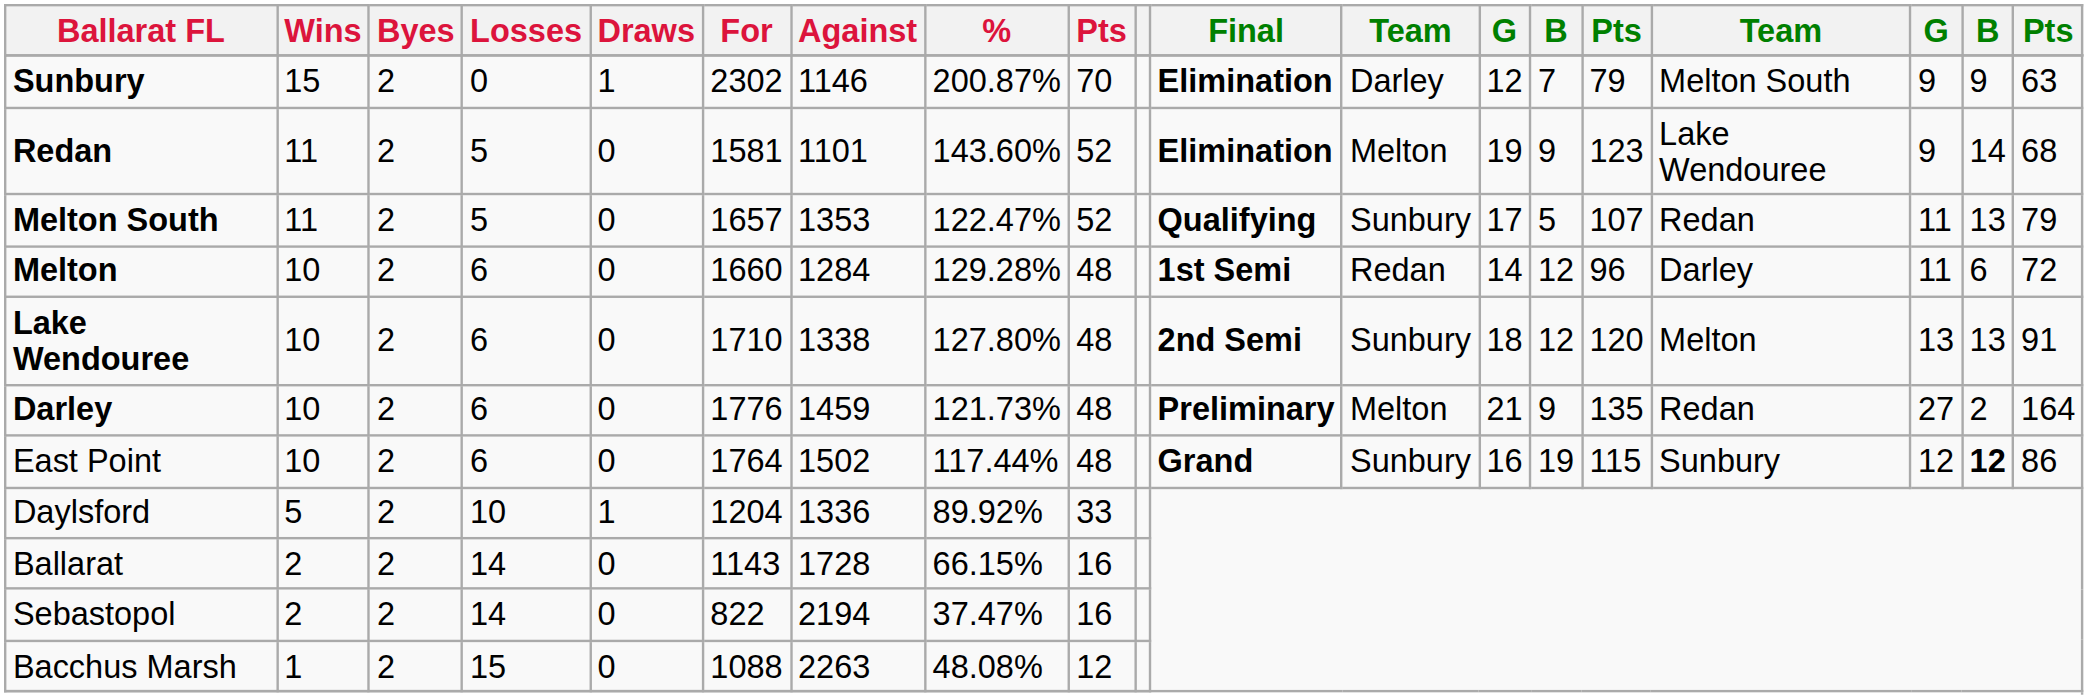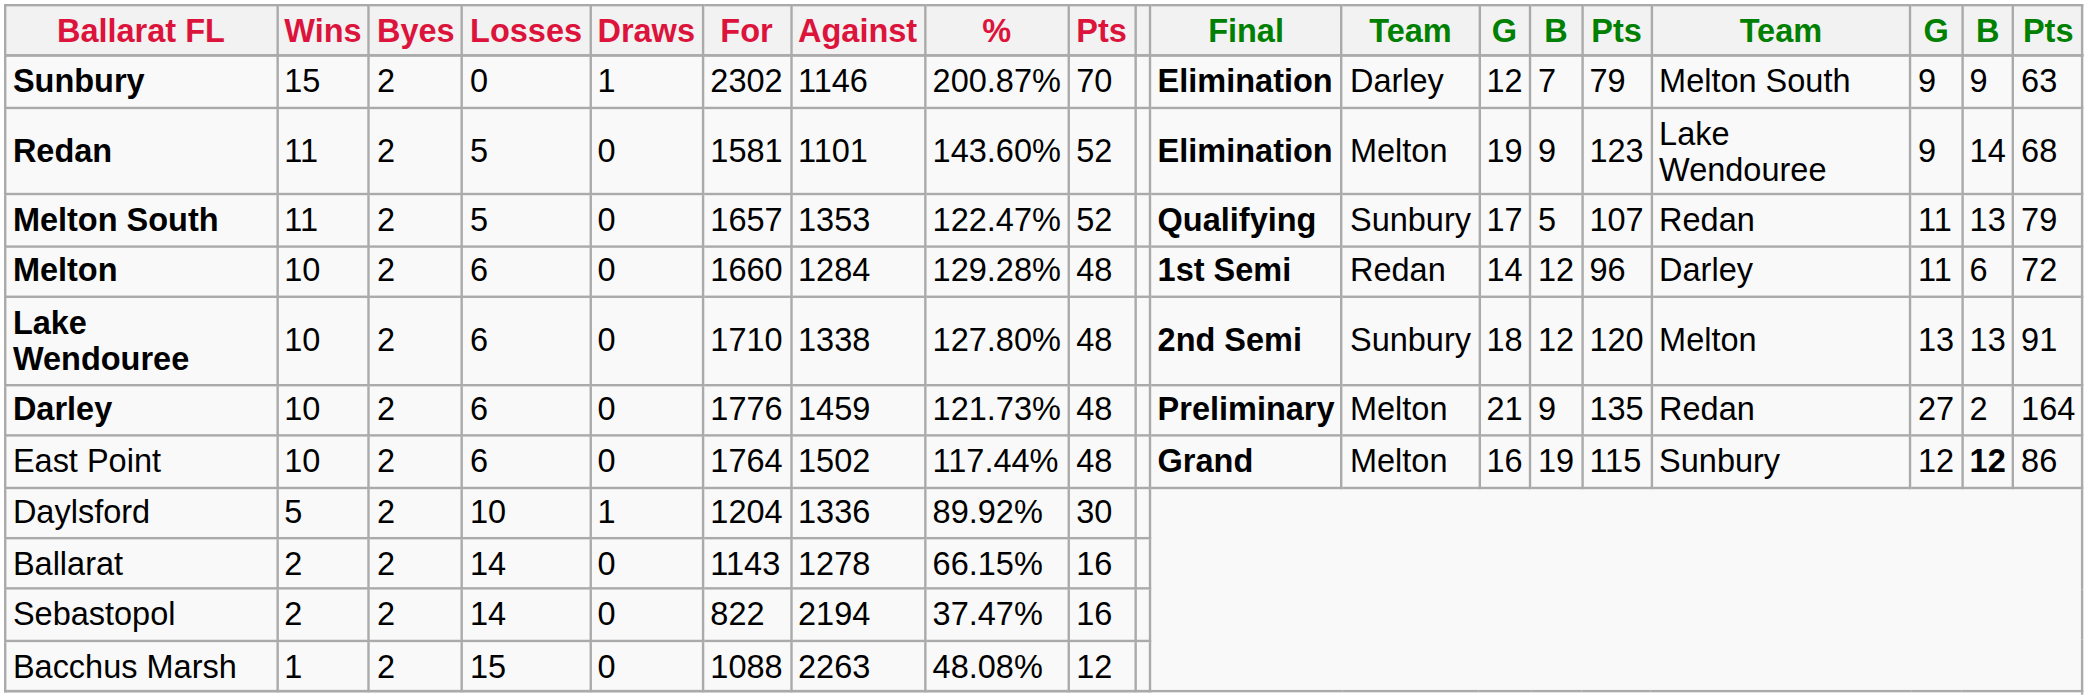East Point | column 12: Sunbury -> Melton
Daylsford | column 9: 33 -> 30
Ballarat | Against: 1728 -> 1278
